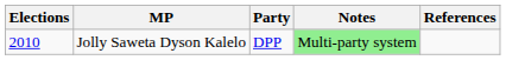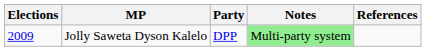Jolly Saweta Dyson Kalelo | Elections: 2010 -> 2009
